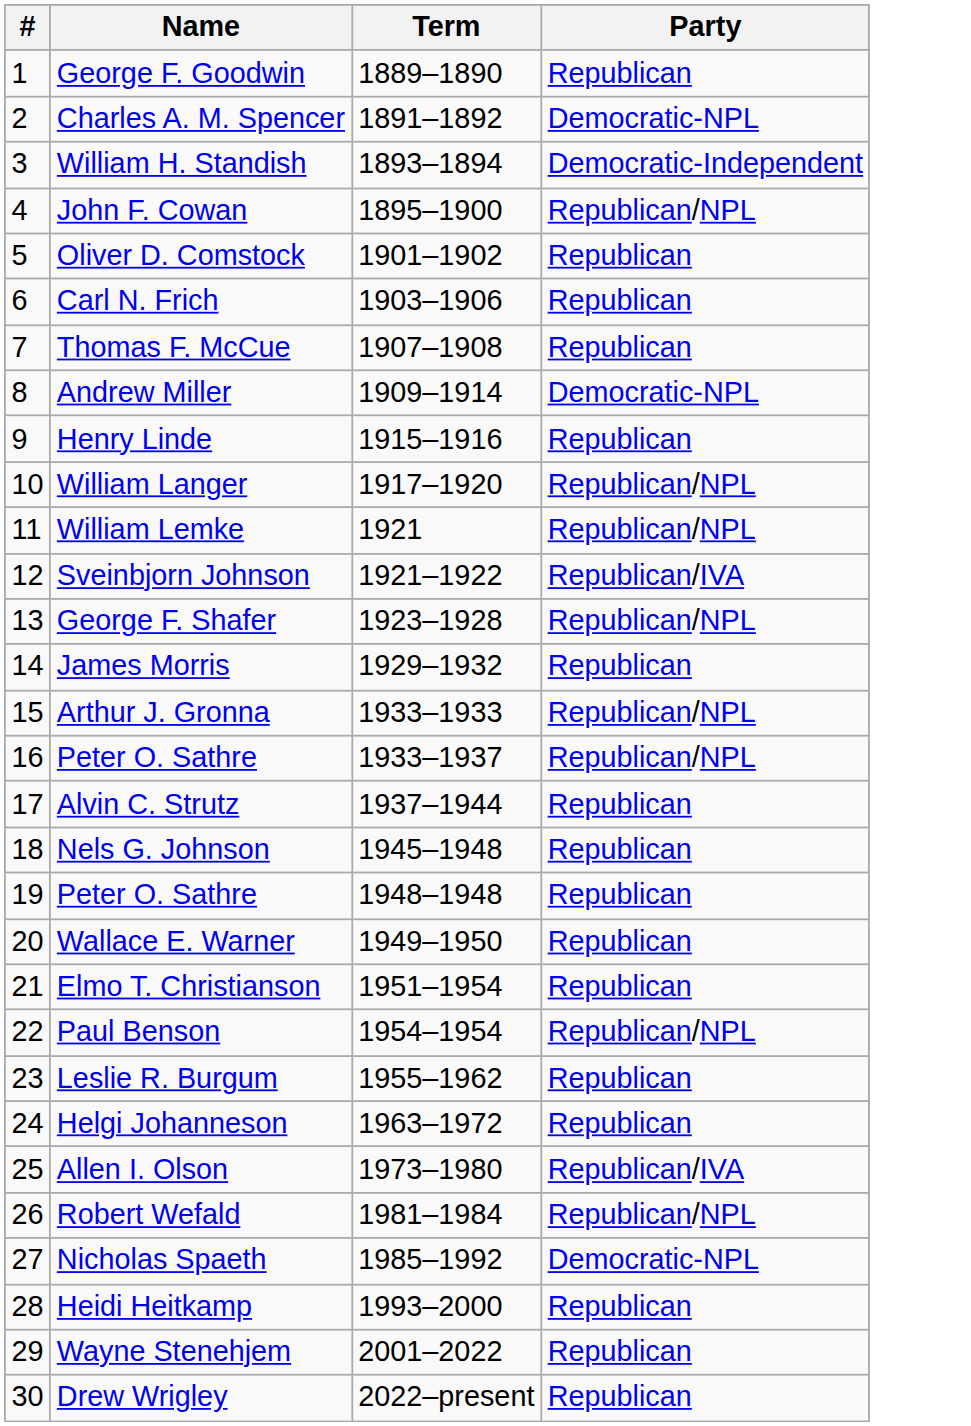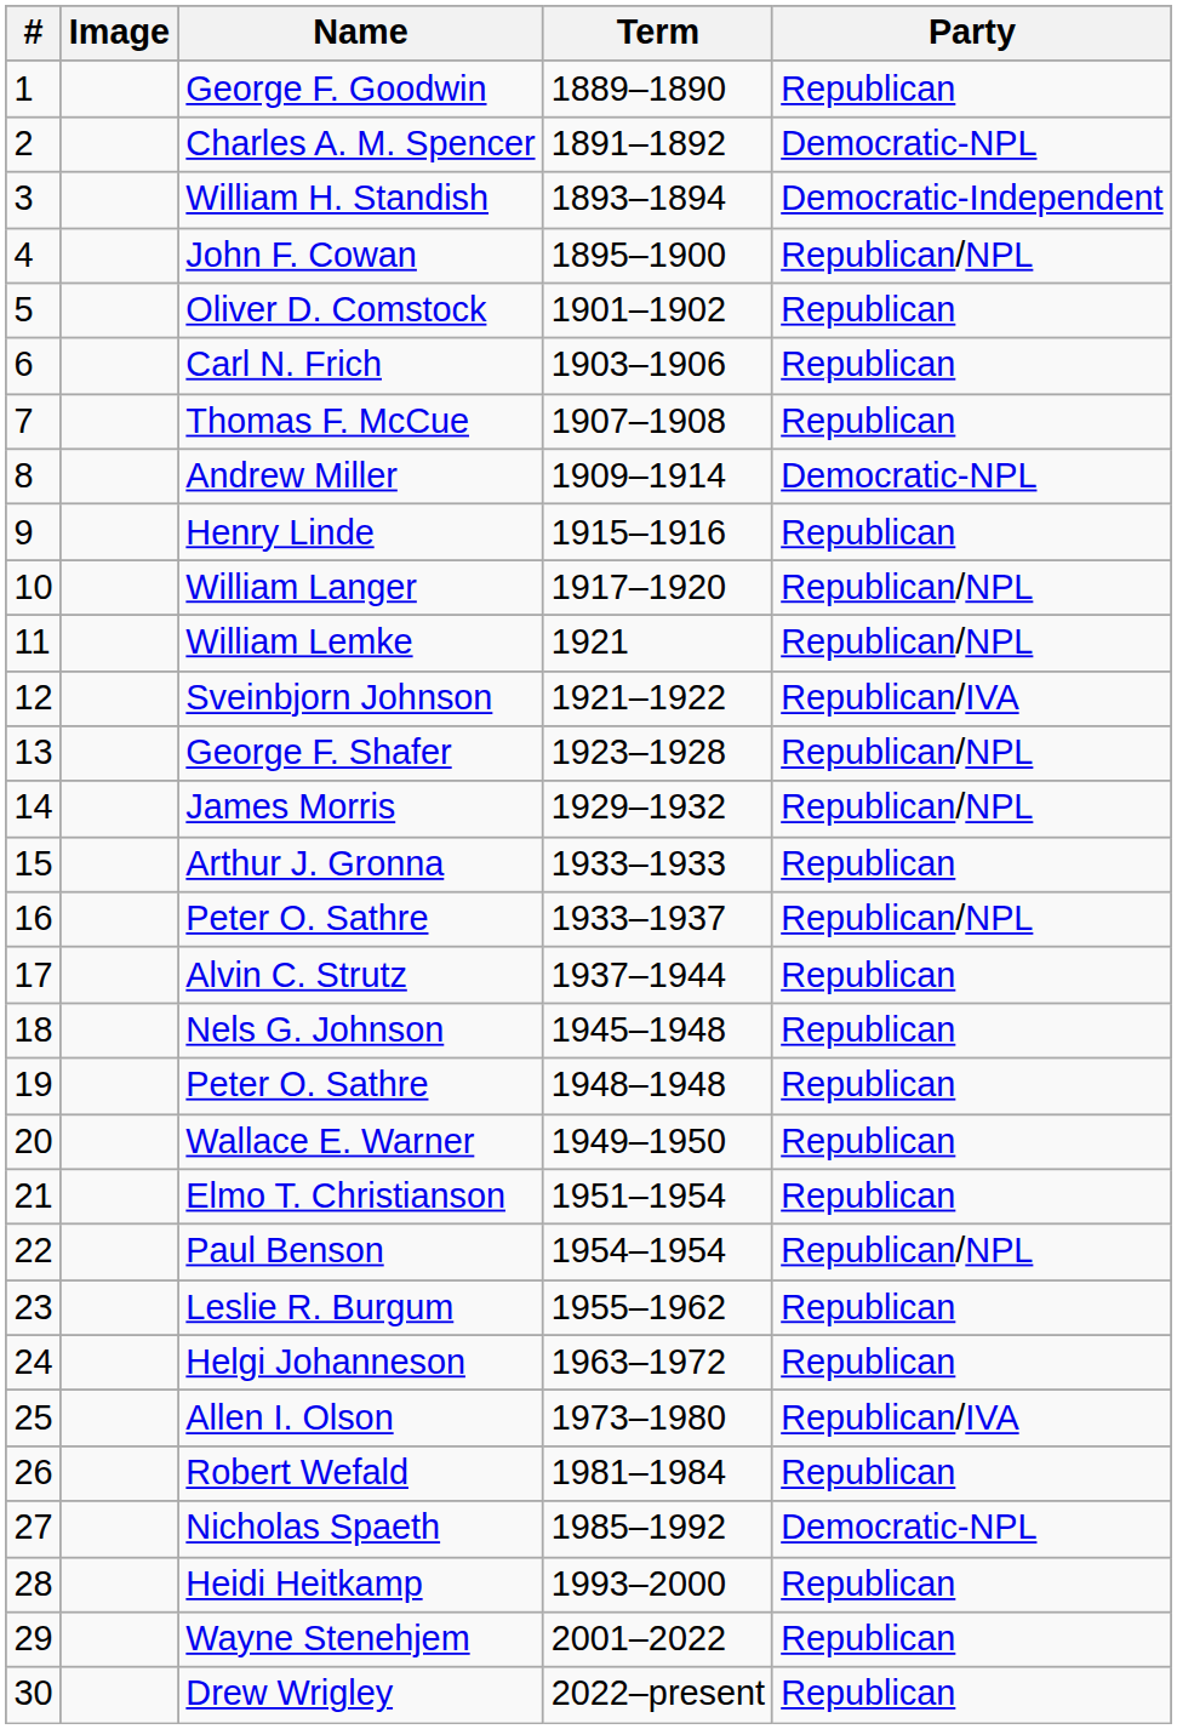+ column: Image
James Morris | Party: Republican -> Republican/NPL
Arthur J. Gronna | Party: Republican/NPL -> Republican
Robert Wefald | Party: Republican/NPL -> Republican
